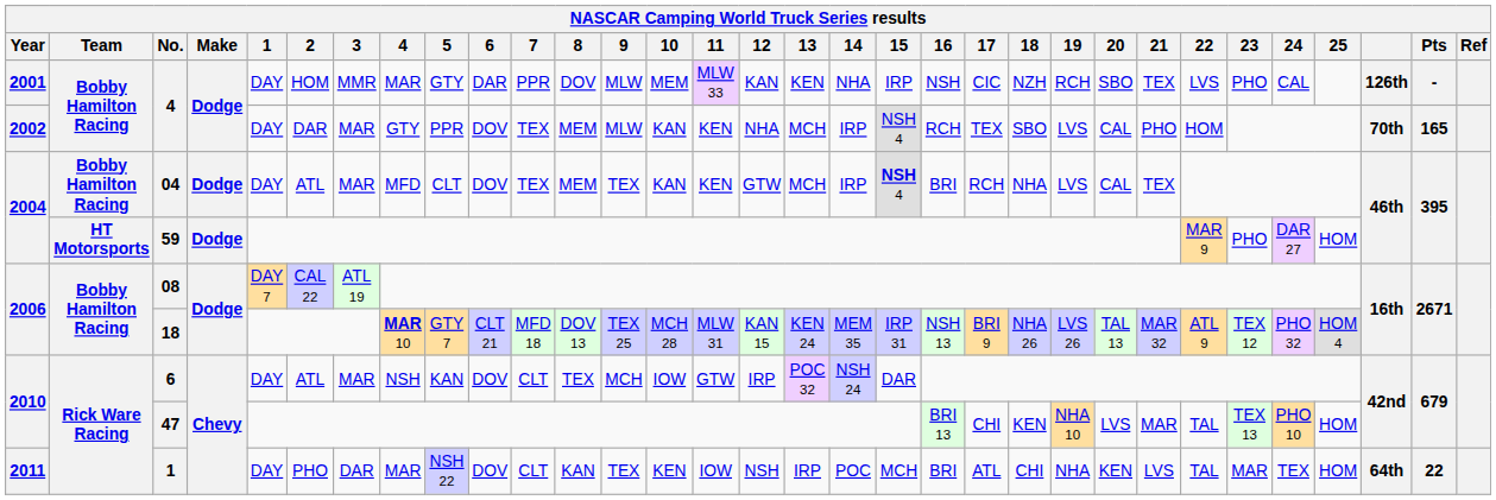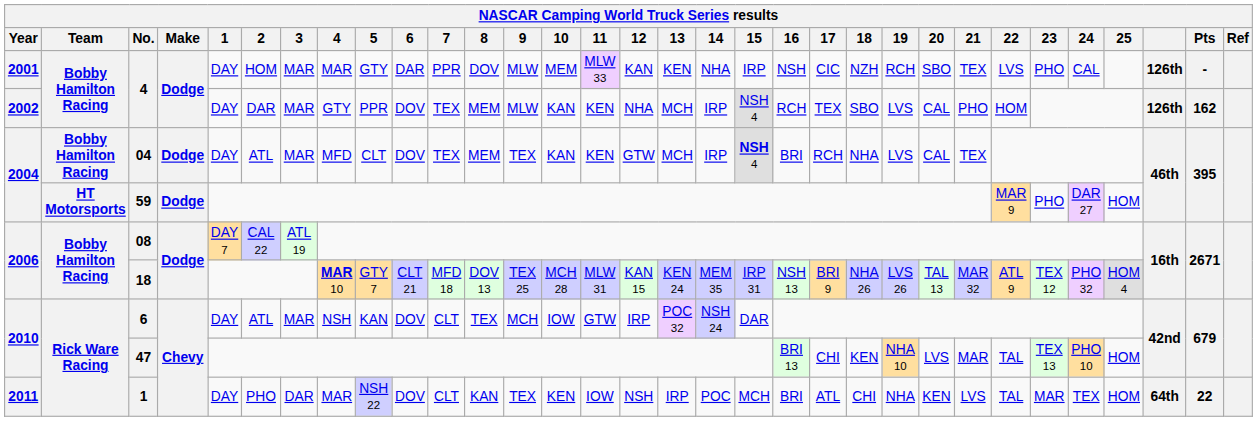2001 / 4 | 3: MMR -> MAR
2002 / 4 | column 30: 70th -> 126th
2002 / 4 | Pts: 165 -> 162
